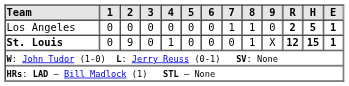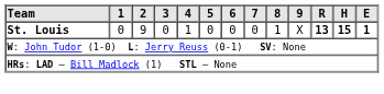- row: Los Angeles | 0 | 0 | 0 | 0 | 0 | 0 | 1 | 1 | 0 | 2 | 5 | 1
St. Louis | R: 12 -> 13
